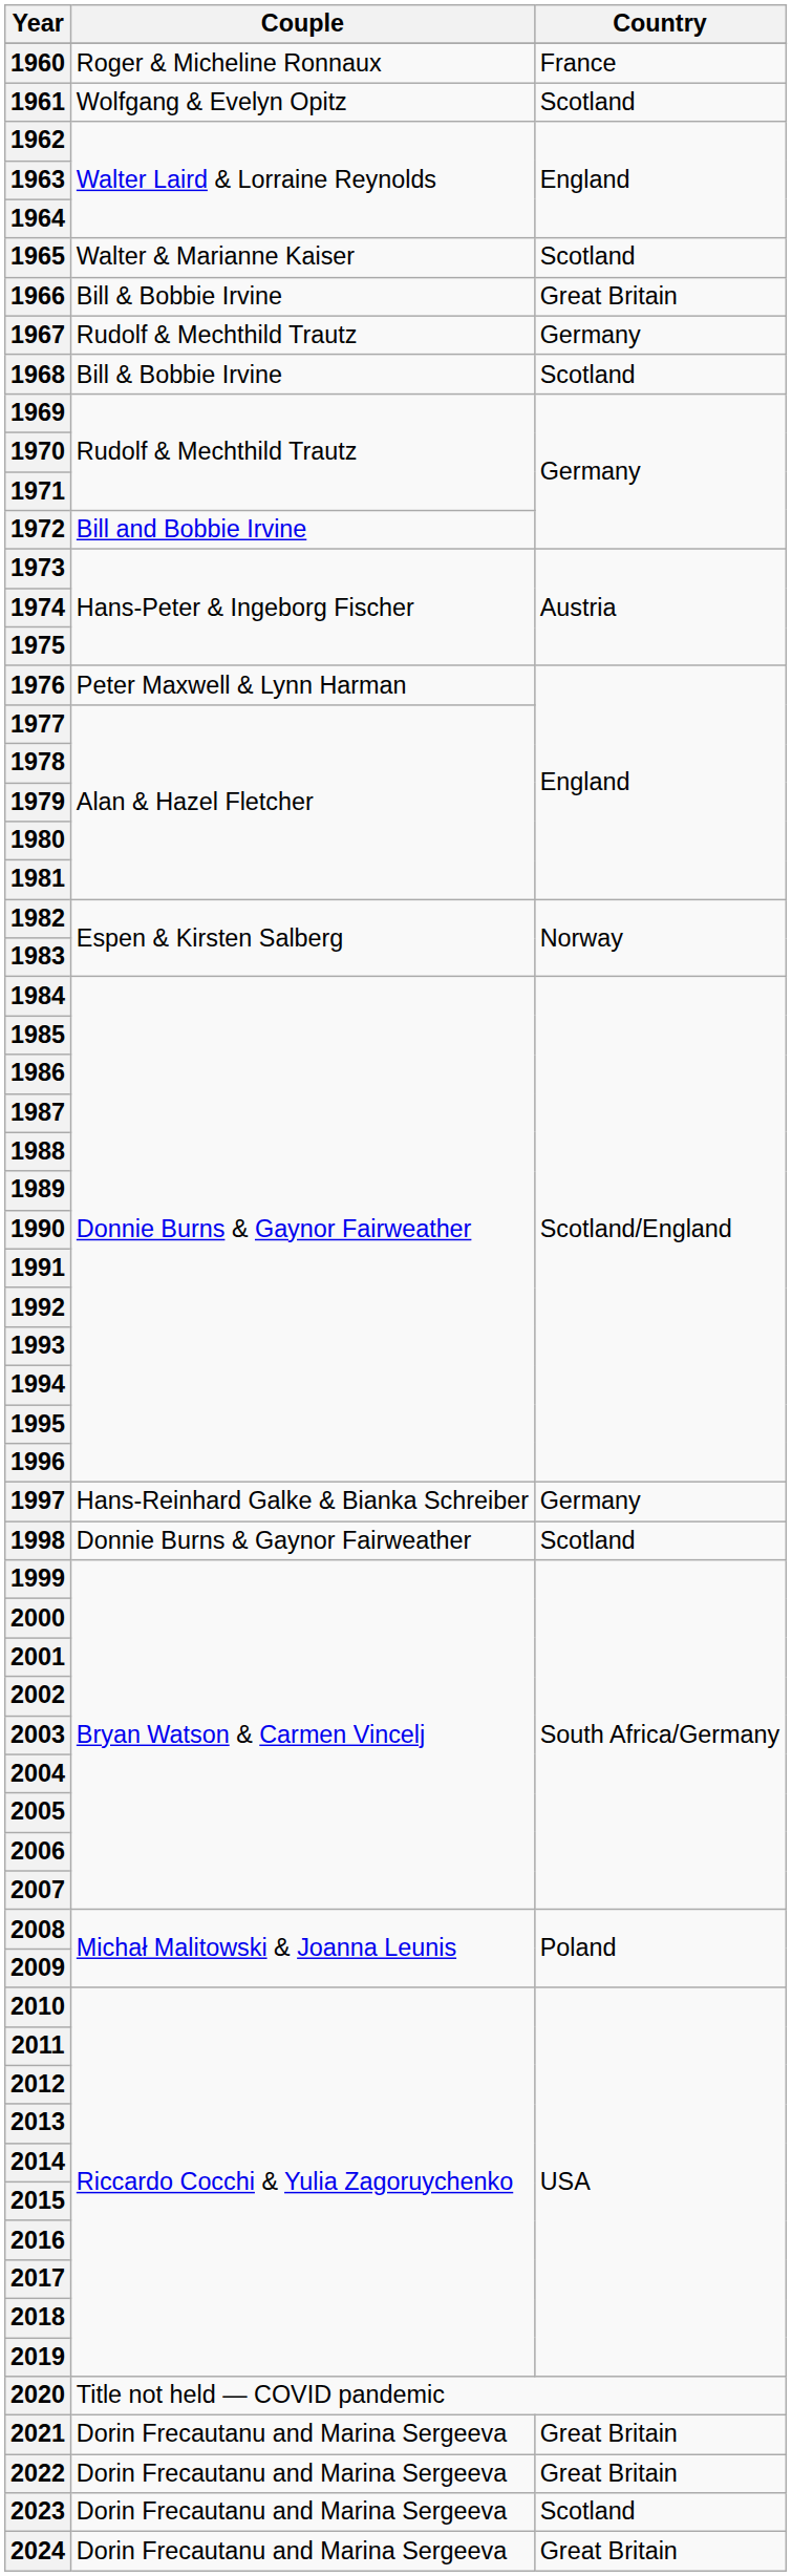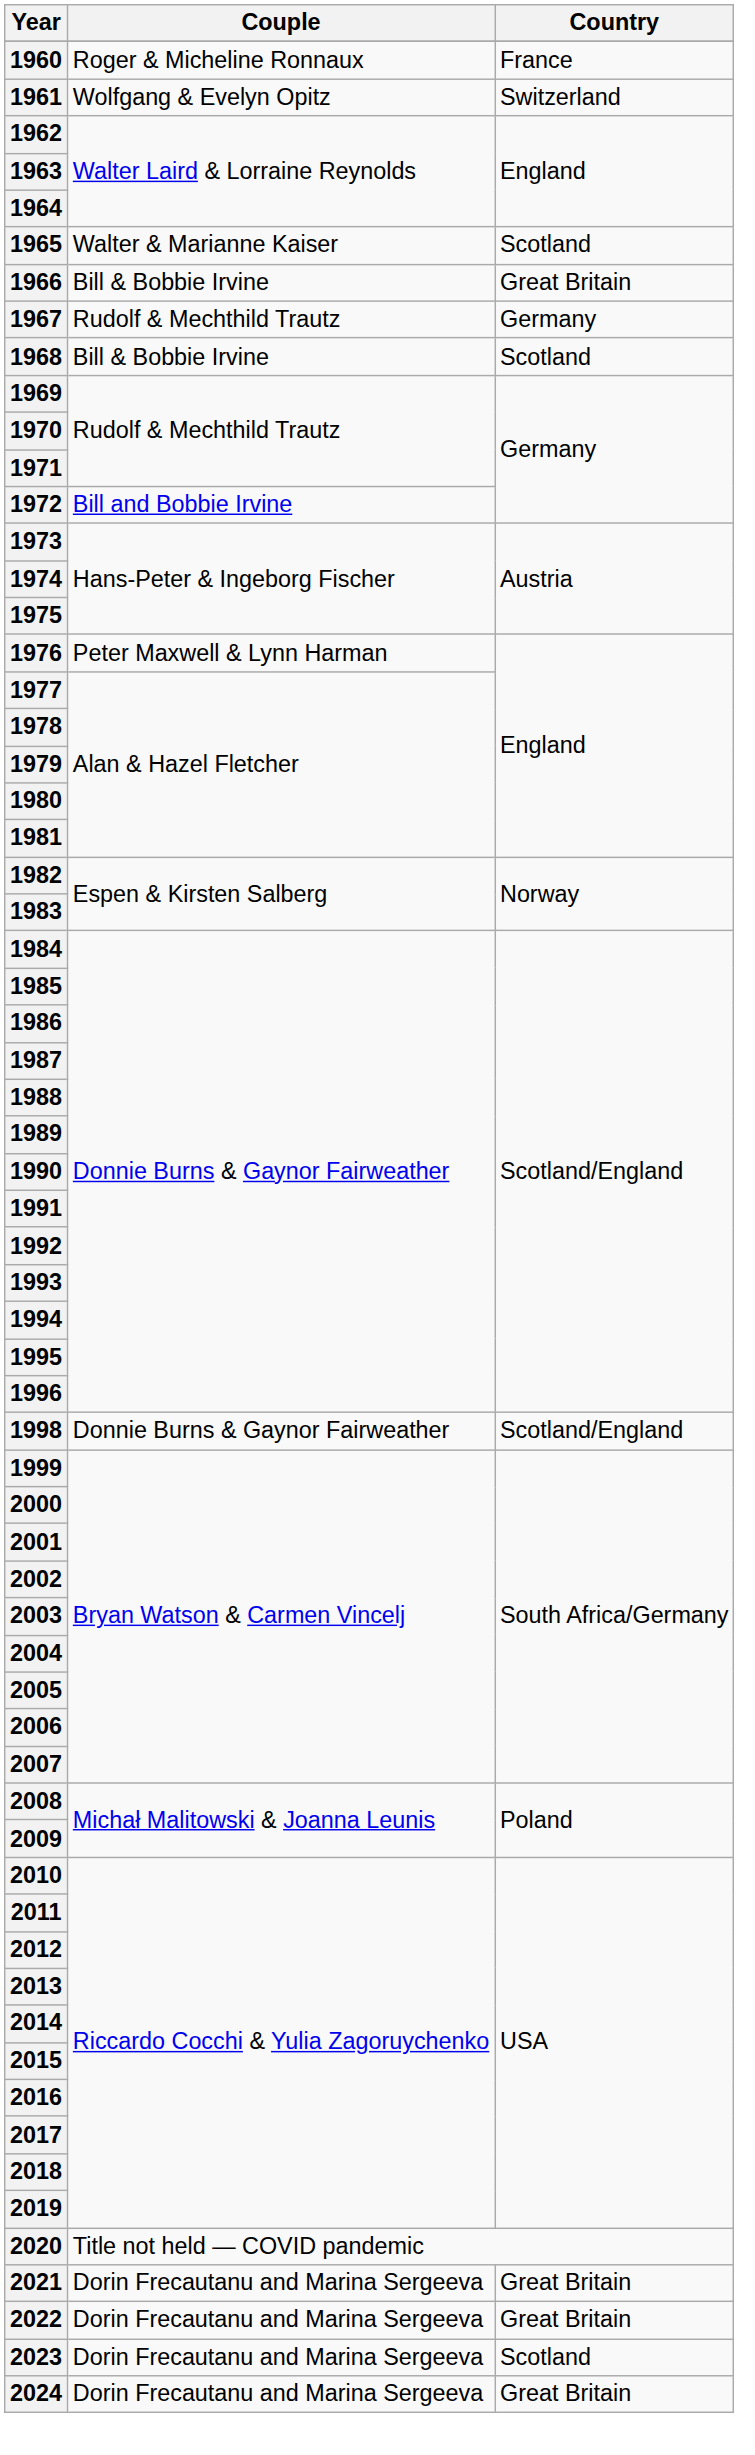1961 | Country: Scotland -> Switzerland
- row: 1997 | Hans-Reinhard Galke & Bianka Schreiber | Germany
1998 | Country: Scotland -> Scotland/England
